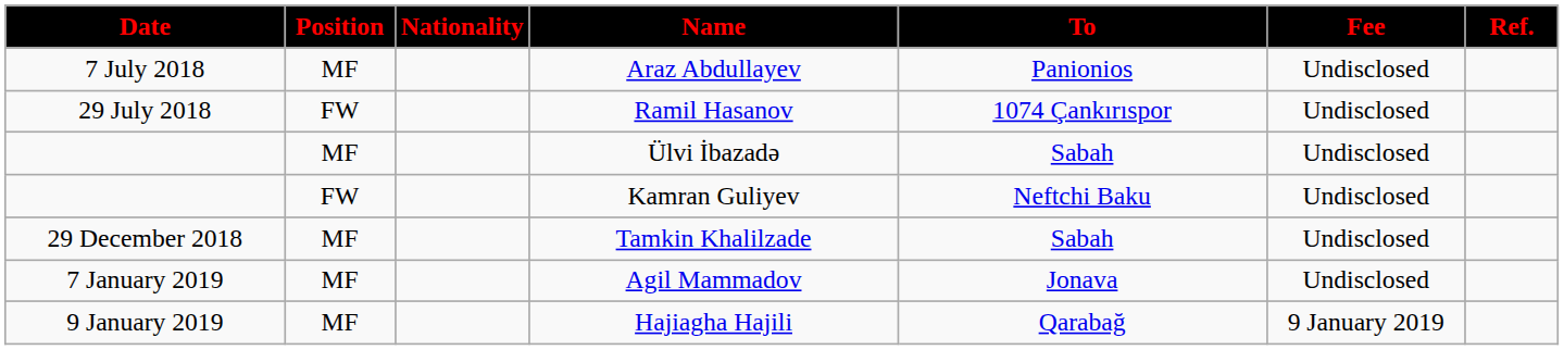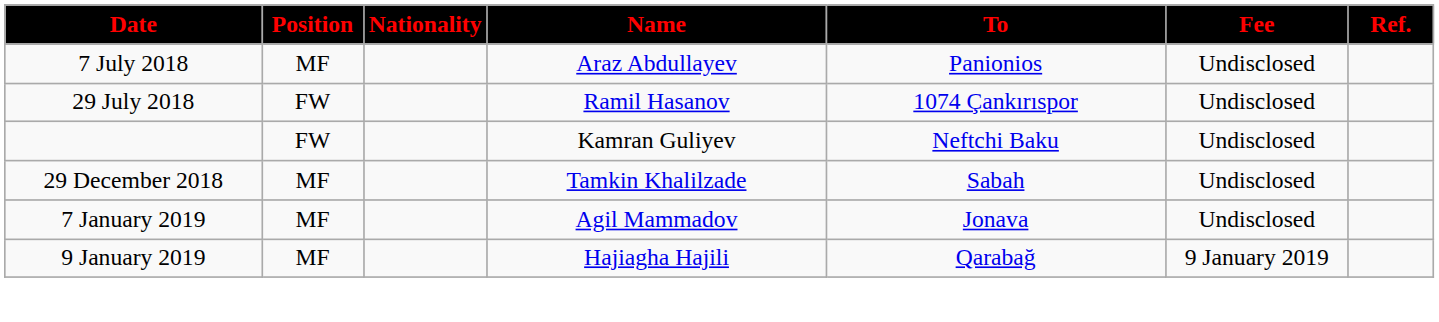- row: MF | Ülvi İbazadə | Sabah | Undisclosed
